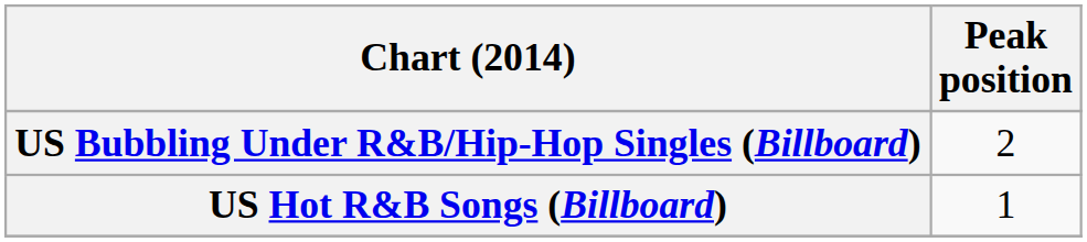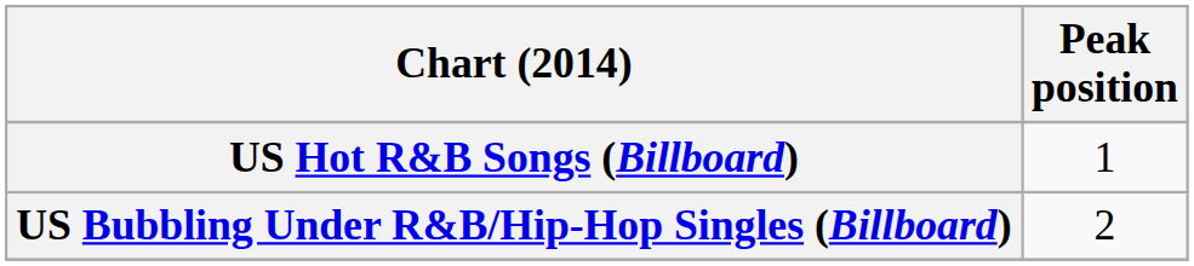rows swapped: US Hot R&B Songs (Billboard) <-> US Bubbling Under R&B/Hip-Hop Singles (Billboard)
